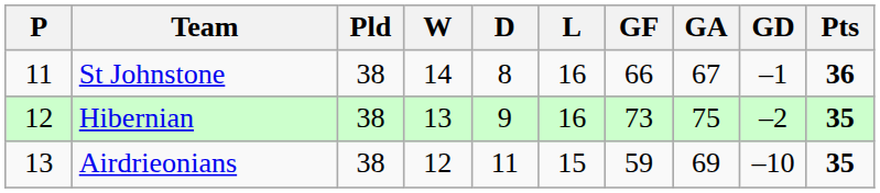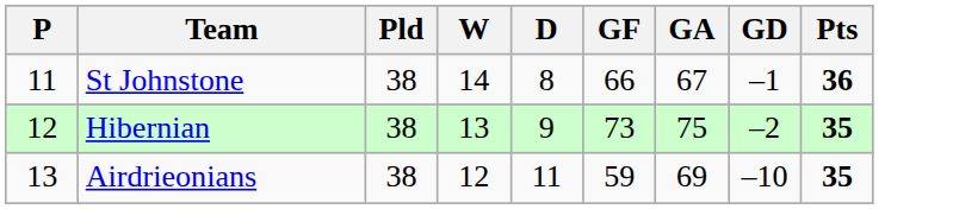- column: L | 16 | 16 | 15
